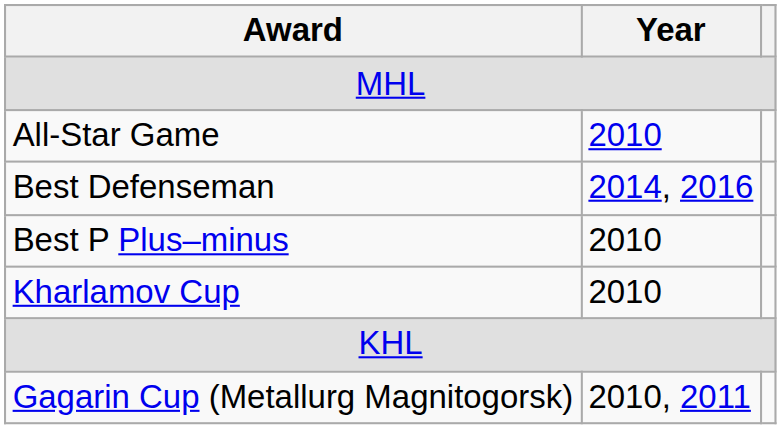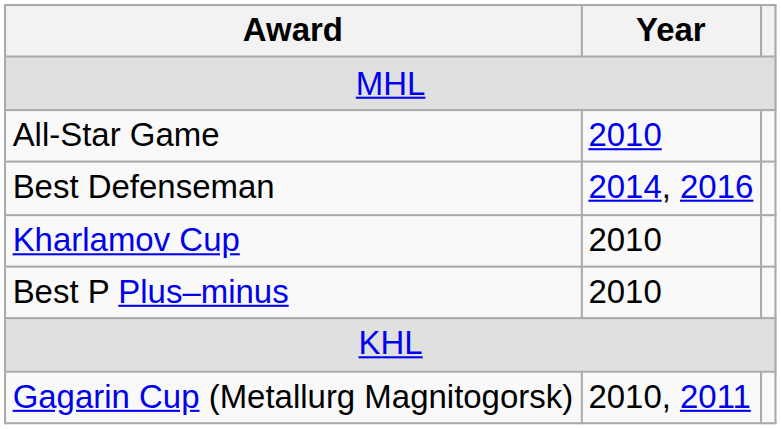rows swapped: Best P Plus–minus <-> Kharlamov Cup
